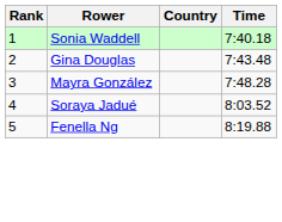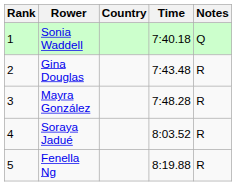+ column: Notes | Q | R | R | R | R
